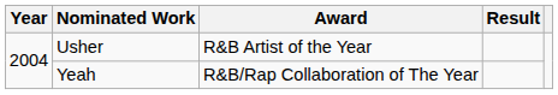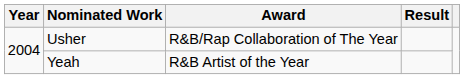Usher | Award: R&B Artist of the Year -> R&B/Rap Collaboration of The Year
Yeah | Award: R&B/Rap Collaboration of The Year -> R&B Artist of the Year
